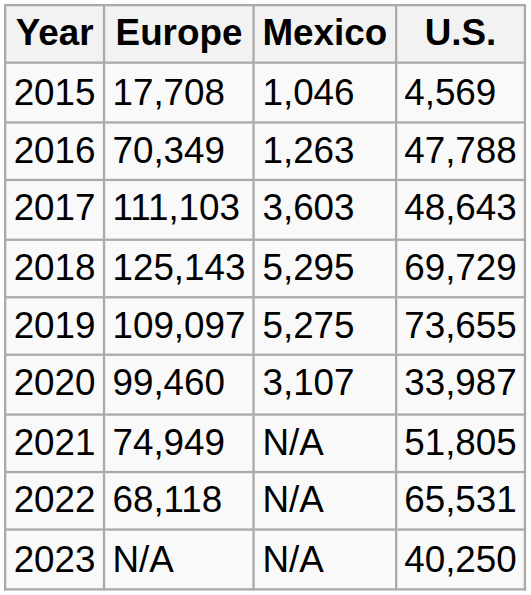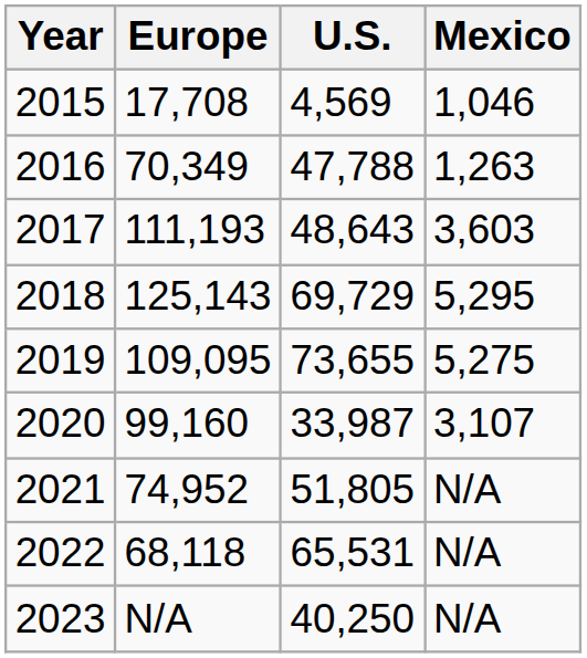columns swapped: U.S. <-> Mexico
2017 | Europe: 111,103 -> 111,193
2019 | Europe: 109,097 -> 109,095
2020 | Europe: 99,460 -> 99,160
2021 | Europe: 74,949 -> 74,952
